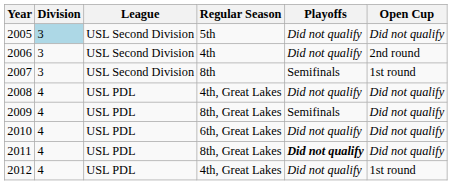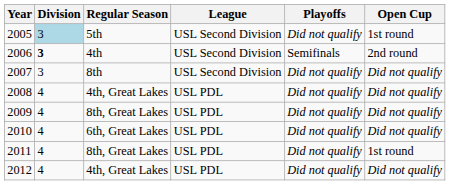columns swapped: League <-> Regular Season
2005 | Open Cup: Did not qualify -> 1st round
2006 | Division: normal -> bold
2006 | Playoffs: Did not qualify -> Semifinals
2007 | Playoffs: Semifinals -> Did not qualify
2007 | Open Cup: 1st round -> Did not qualify
2009 | Playoffs: Semifinals -> Did not qualify
2011 | Playoffs: bold -> normal
2011 | Open Cup: Did not qualify -> 1st round
2012 | Open Cup: 1st round -> Did not qualify
